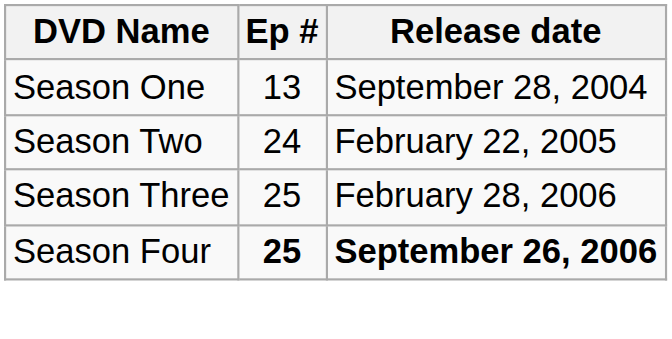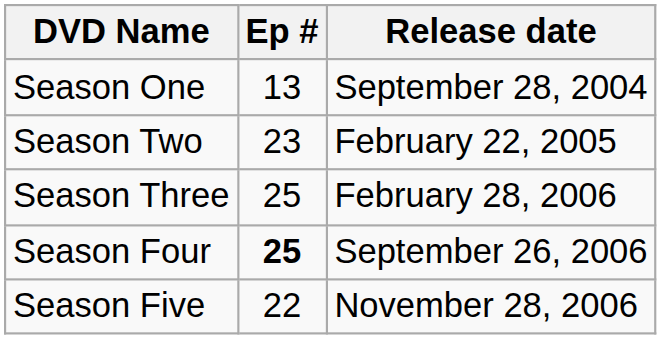Season Two | Ep #: 24 -> 23
Season Four | Release date: bold -> normal
+ row: Season Five | 22 | November 28, 2006
